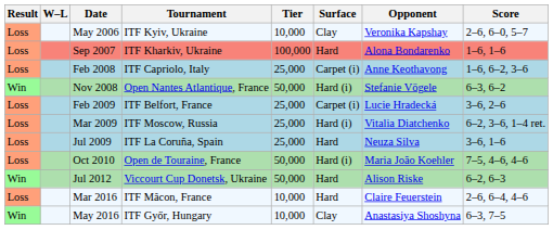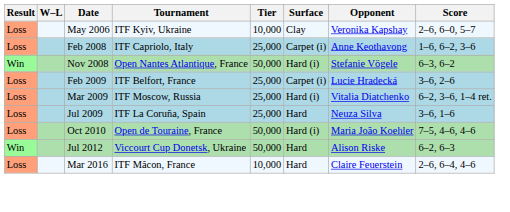- row: Loss | Sep 2007 | ITF Kharkiv, Ukraine | 100,000 | Hard | Alona Bondarenko | 1–6, 1–6
- row: Win | May 2016 | ITF Győr, Hungary | 10,000 | Clay | Anastasiya Shoshyna | 6–3, 7–5
